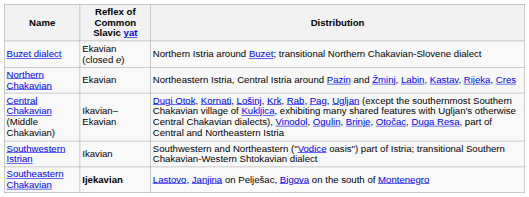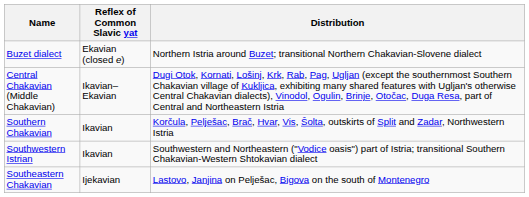- row: Northern Chakavian | Ekavian | Northeastern Istria, Central Istria around Pazin and Žminj, Labin, Kastav, Rijeka, Cres
+ row: Southern Chakavian | Ikavian | Korčula, Pelješac, Brač, Hvar, Vis, Šolta, outskirts of Split and Zadar, Northwestern Istria
Southeastern Chakavian | Reflex of Common Slavic yat: bold -> normal
